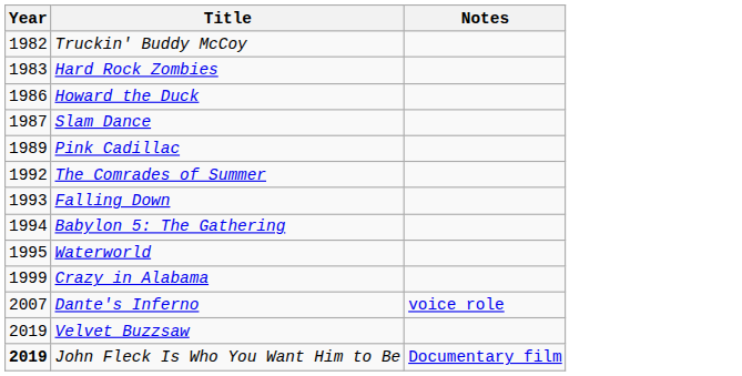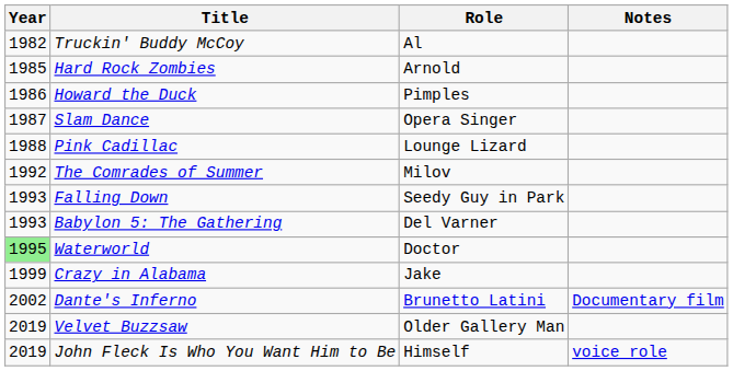+ column: Role | Al | Arnold | Pimples | Opera Singer | Lounge Lizard | Milov | Seedy Guy in Park | Del Varner | Doctor | Jake | Brunetto Latini | Older Gallery Man | Himself
Hard Rock Zombies | Year: 1983 -> 1985
Pink Cadillac | Year: 1989 -> 1988
Babylon 5: The Gathering | Year: 1994 -> 1993
Waterworld | Year: no background -> lightgreen background
Dante's Inferno | Year: 2007 -> 2002
Dante's Inferno | Notes: voice role -> Documentary film
John Fleck Is Who You Want Him to Be | Year: bold -> normal
John Fleck Is Who You Want Him to Be | Notes: Documentary film -> voice role
